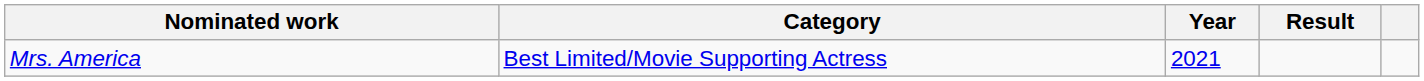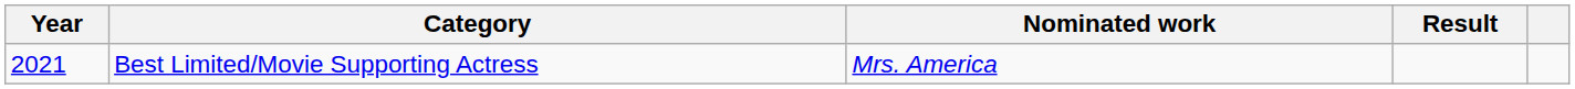columns swapped: Year <-> Nominated work
